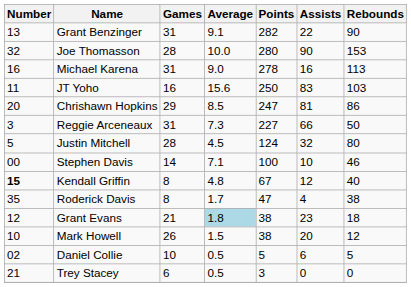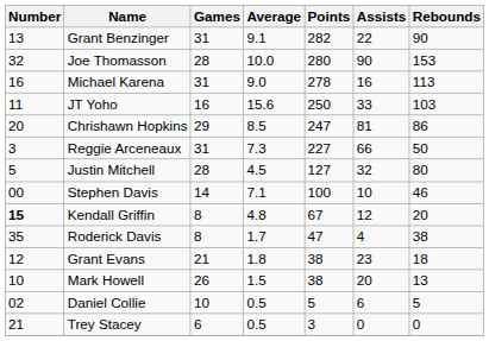JT Yoho | Assists: 83 -> 33
Justin Mitchell | Points: 124 -> 127
Kendall Griffin | Rebounds: 40 -> 20
Grant Evans | Average: lightblue background -> no background
Mark Howell | Rebounds: 12 -> 13
